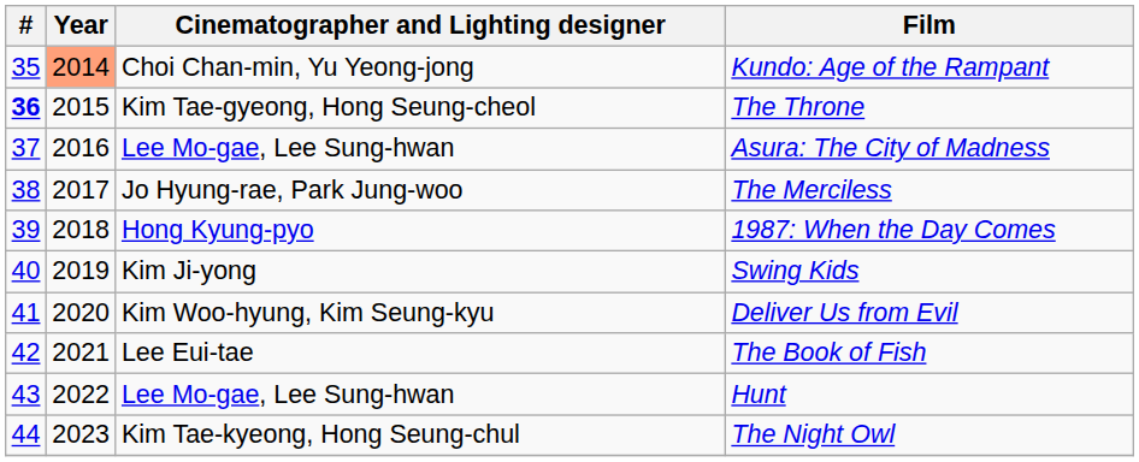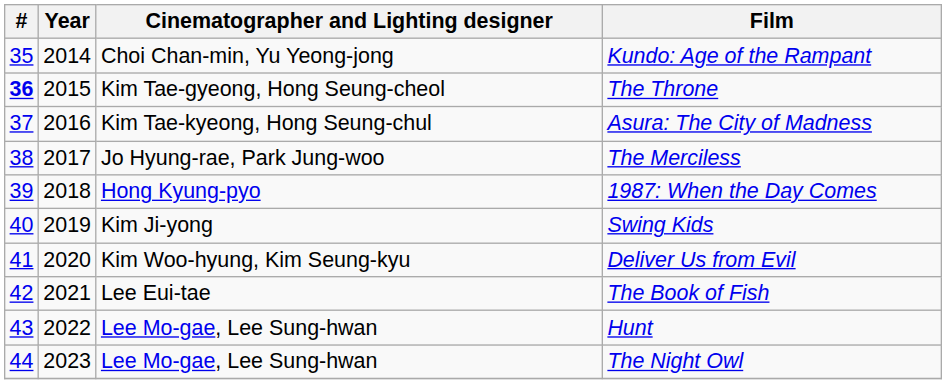Kundo: Age of the Rampant | Year: lightsalmon background -> no background
Asura: The City of Madness | Cinematographer and Lighting designer: Lee Mo-gae, Lee Sung-hwan -> Kim Tae-kyeong, Hong Seung-chul
The Night Owl | Cinematographer and Lighting designer: Kim Tae-kyeong, Hong Seung-chul -> Lee Mo-gae, Lee Sung-hwan
